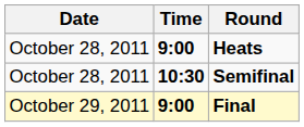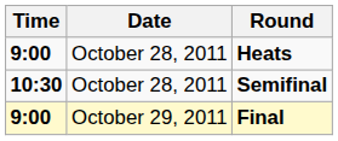columns swapped: Date <-> Time
